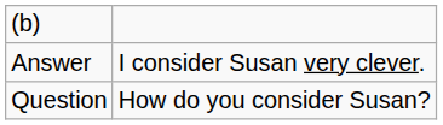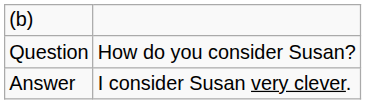rows swapped: Question <-> Answer
